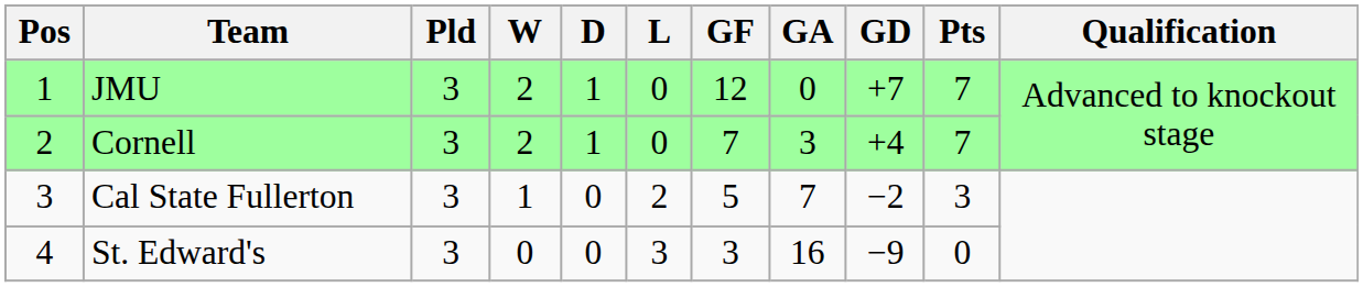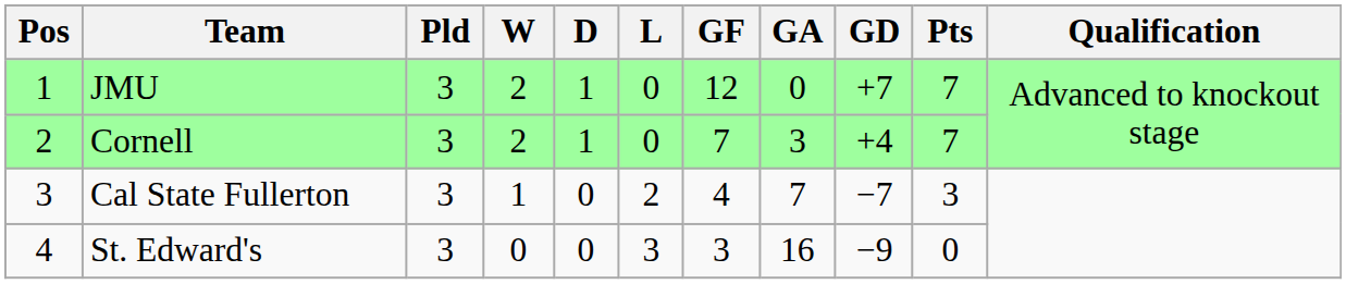Cal State Fullerton | GF: 5 -> 4
Cal State Fullerton | GD: −2 -> −7
